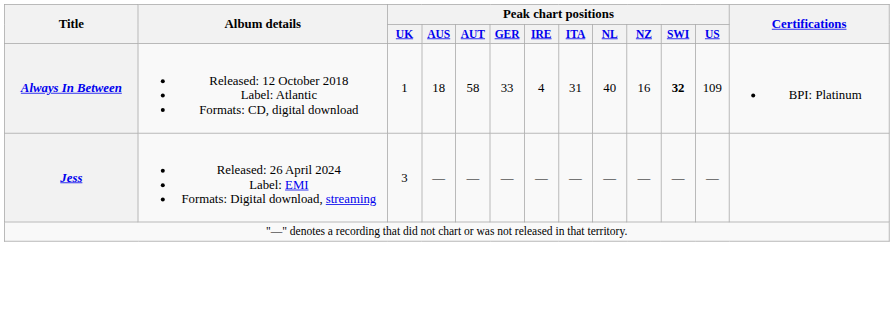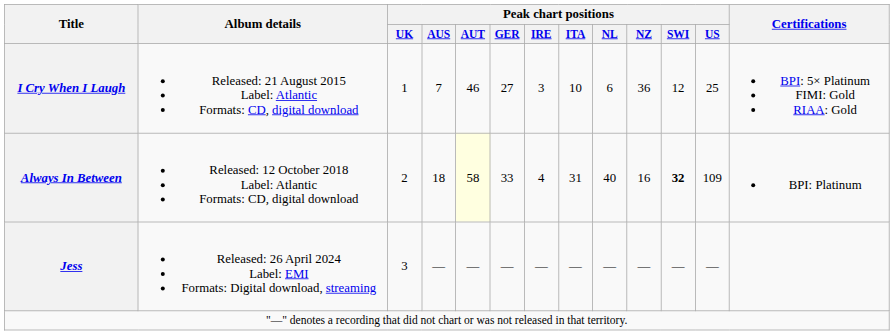+ row: I Cry When I Laugh | Released: 21 August 2015 Label: Atlantic Formats: CD, digital download | 1 | 7 | 46 | 27 | 3 | 10 | 6 | 36 | 12 | 25 | BPI: 5× Platinum FIMI: Gold RIAA: Gold
Always In Between | Peak chart positions / UK: 1 -> 2
Always In Between | Peak chart positions / AUT: no background -> lightyellow background
